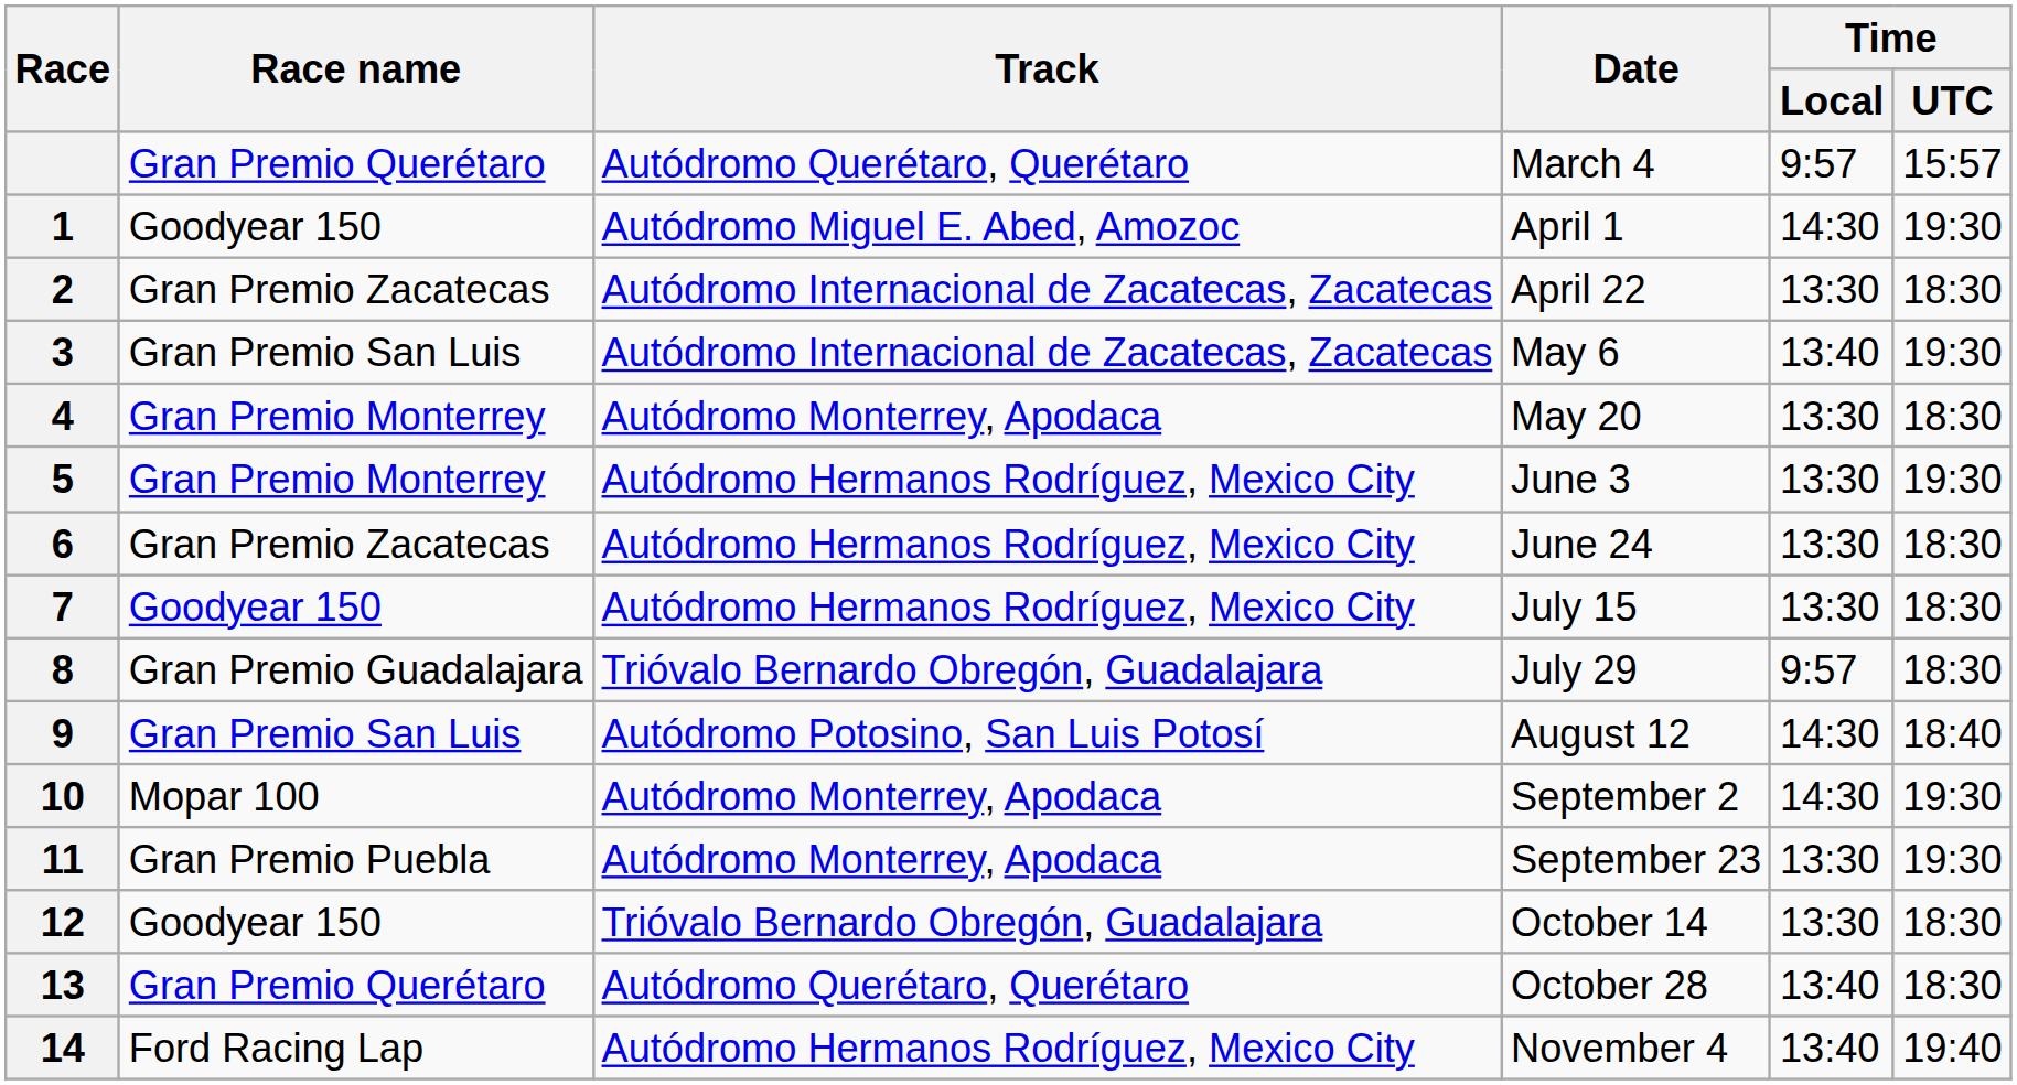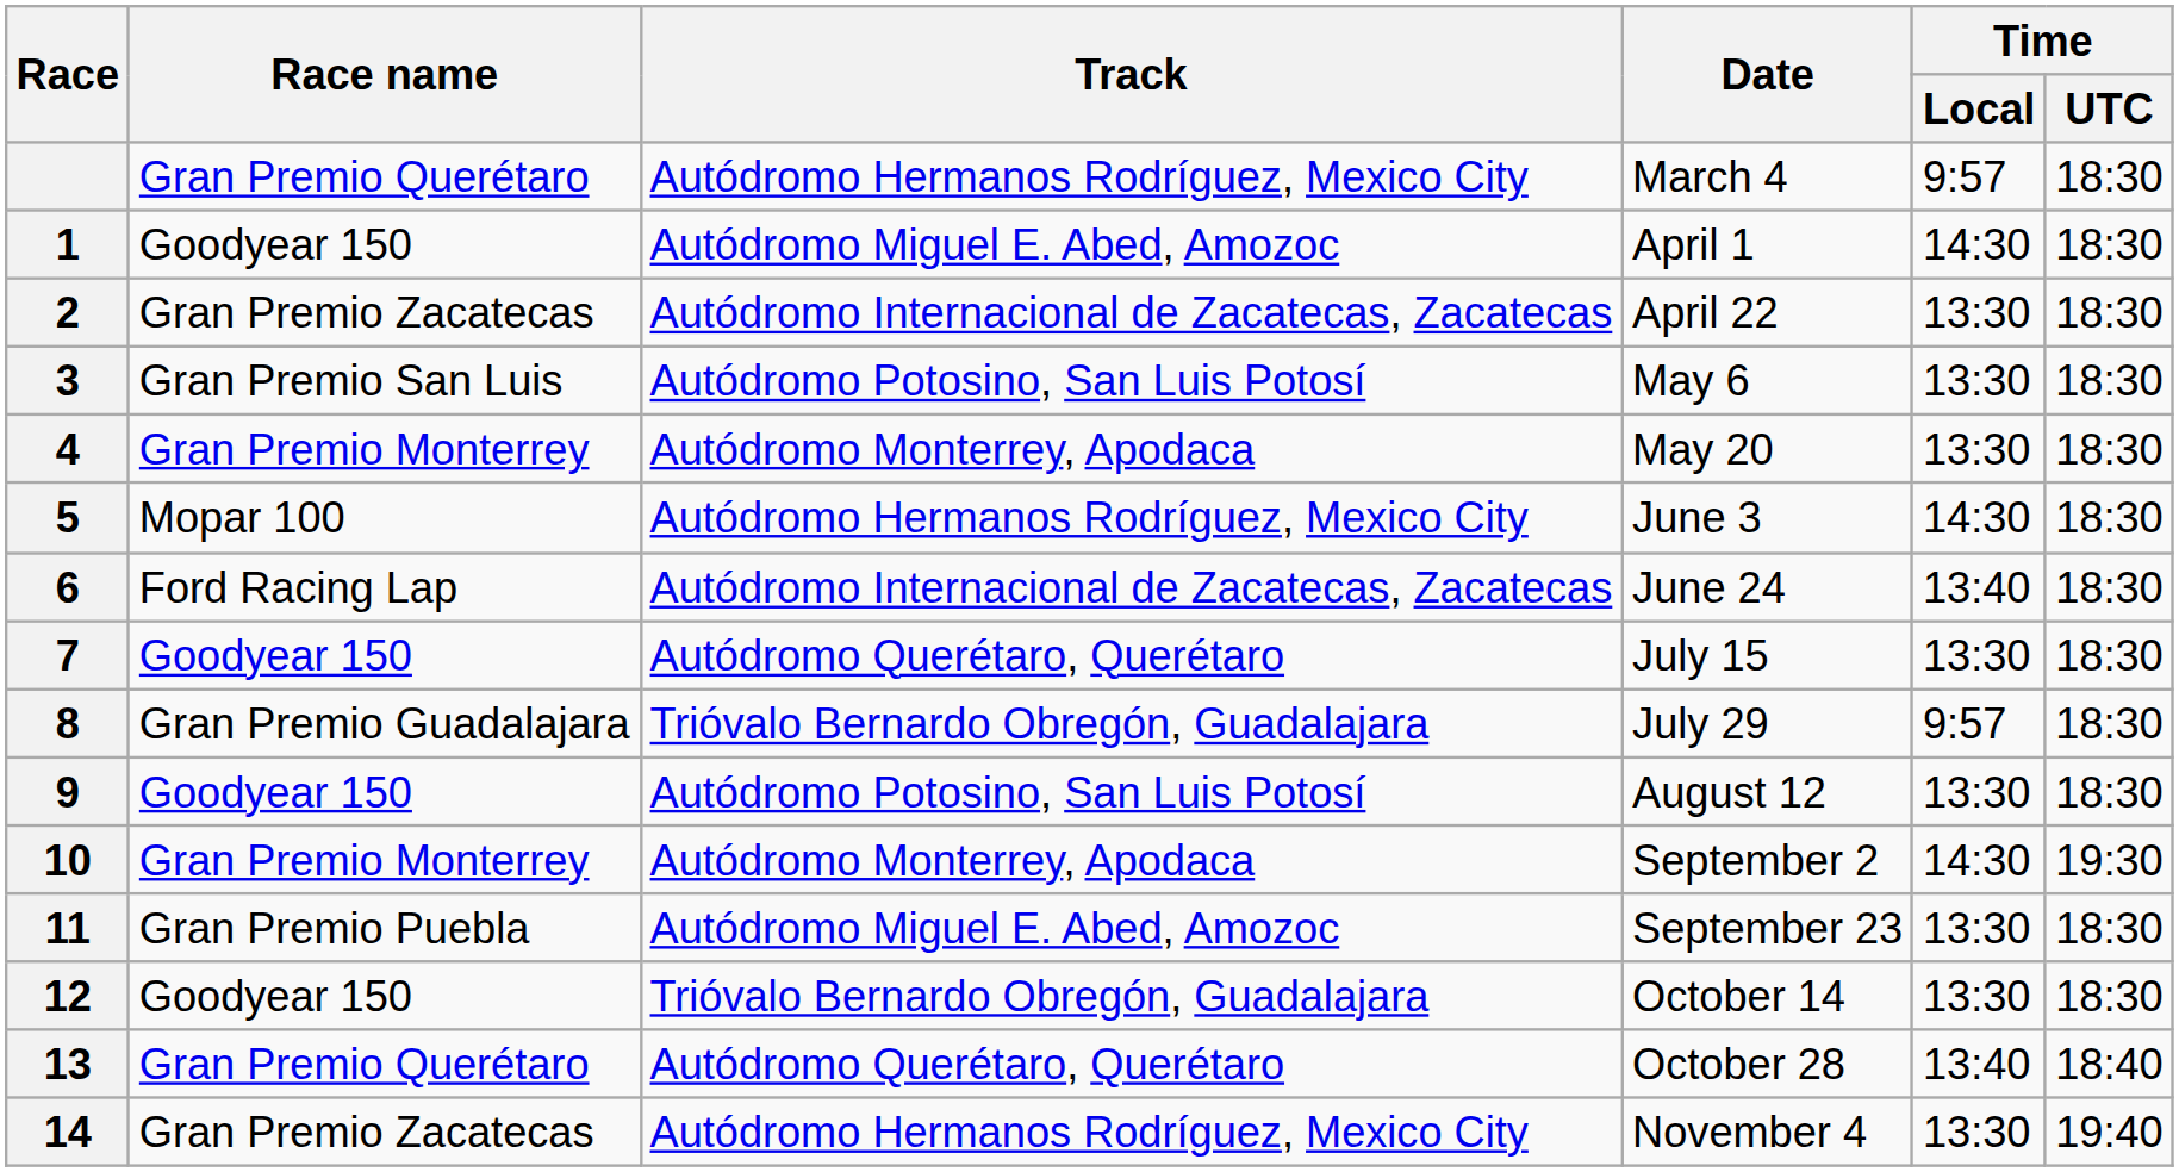March 4 | Track: Autódromo Querétaro, Querétaro -> Autódromo Hermanos Rodríguez, Mexico City
March 4 | Time / UTC: 15:57 -> 18:30
April 1 | Time / UTC: 19:30 -> 18:30
May 6 | Track: Autódromo Internacional de Zacatecas, Zacatecas -> Autódromo Potosino, San Luis Potosí
May 6 | Time / Local: 13:40 -> 13:30
May 6 | Time / UTC: 19:30 -> 18:30
June 3 | Race name: Gran Premio Monterrey -> Mopar 100
June 3 | Time / Local: 13:30 -> 14:30
June 3 | Time / UTC: 19:30 -> 18:30
June 24 | Race name: Gran Premio Zacatecas -> Ford Racing Lap
June 24 | Track: Autódromo Hermanos Rodríguez, Mexico City -> Autódromo Internacional de Zacatecas, Zacatecas
June 24 | Time / Local: 13:30 -> 13:40
July 15 | Track: Autódromo Hermanos Rodríguez, Mexico City -> Autódromo Querétaro, Querétaro
August 12 | Race name: Gran Premio San Luis -> Goodyear 150
August 12 | Time / Local: 14:30 -> 13:30
August 12 | Time / UTC: 18:40 -> 18:30
September 2 | Race name: Mopar 100 -> Gran Premio Monterrey
September 23 | Track: Autódromo Monterrey, Apodaca -> Autódromo Miguel E. Abed, Amozoc
September 23 | Time / UTC: 19:30 -> 18:30
October 28 | Time / UTC: 18:30 -> 18:40
November 4 | Race name: Ford Racing Lap -> Gran Premio Zacatecas
November 4 | Time / Local: 13:40 -> 13:30
